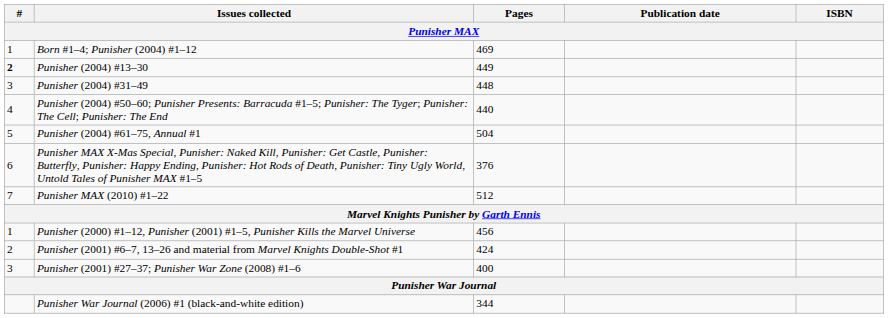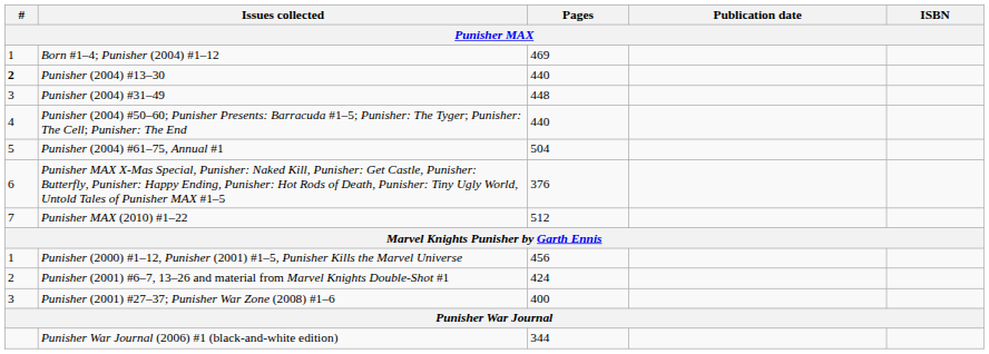Punisher (2004) #13–30 | Pages: 449 -> 440
